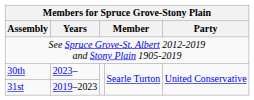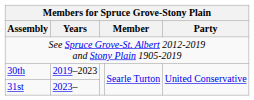30th | Years: 2023– -> 2019–2023
31st | Years: 2019–2023 -> 2023–
